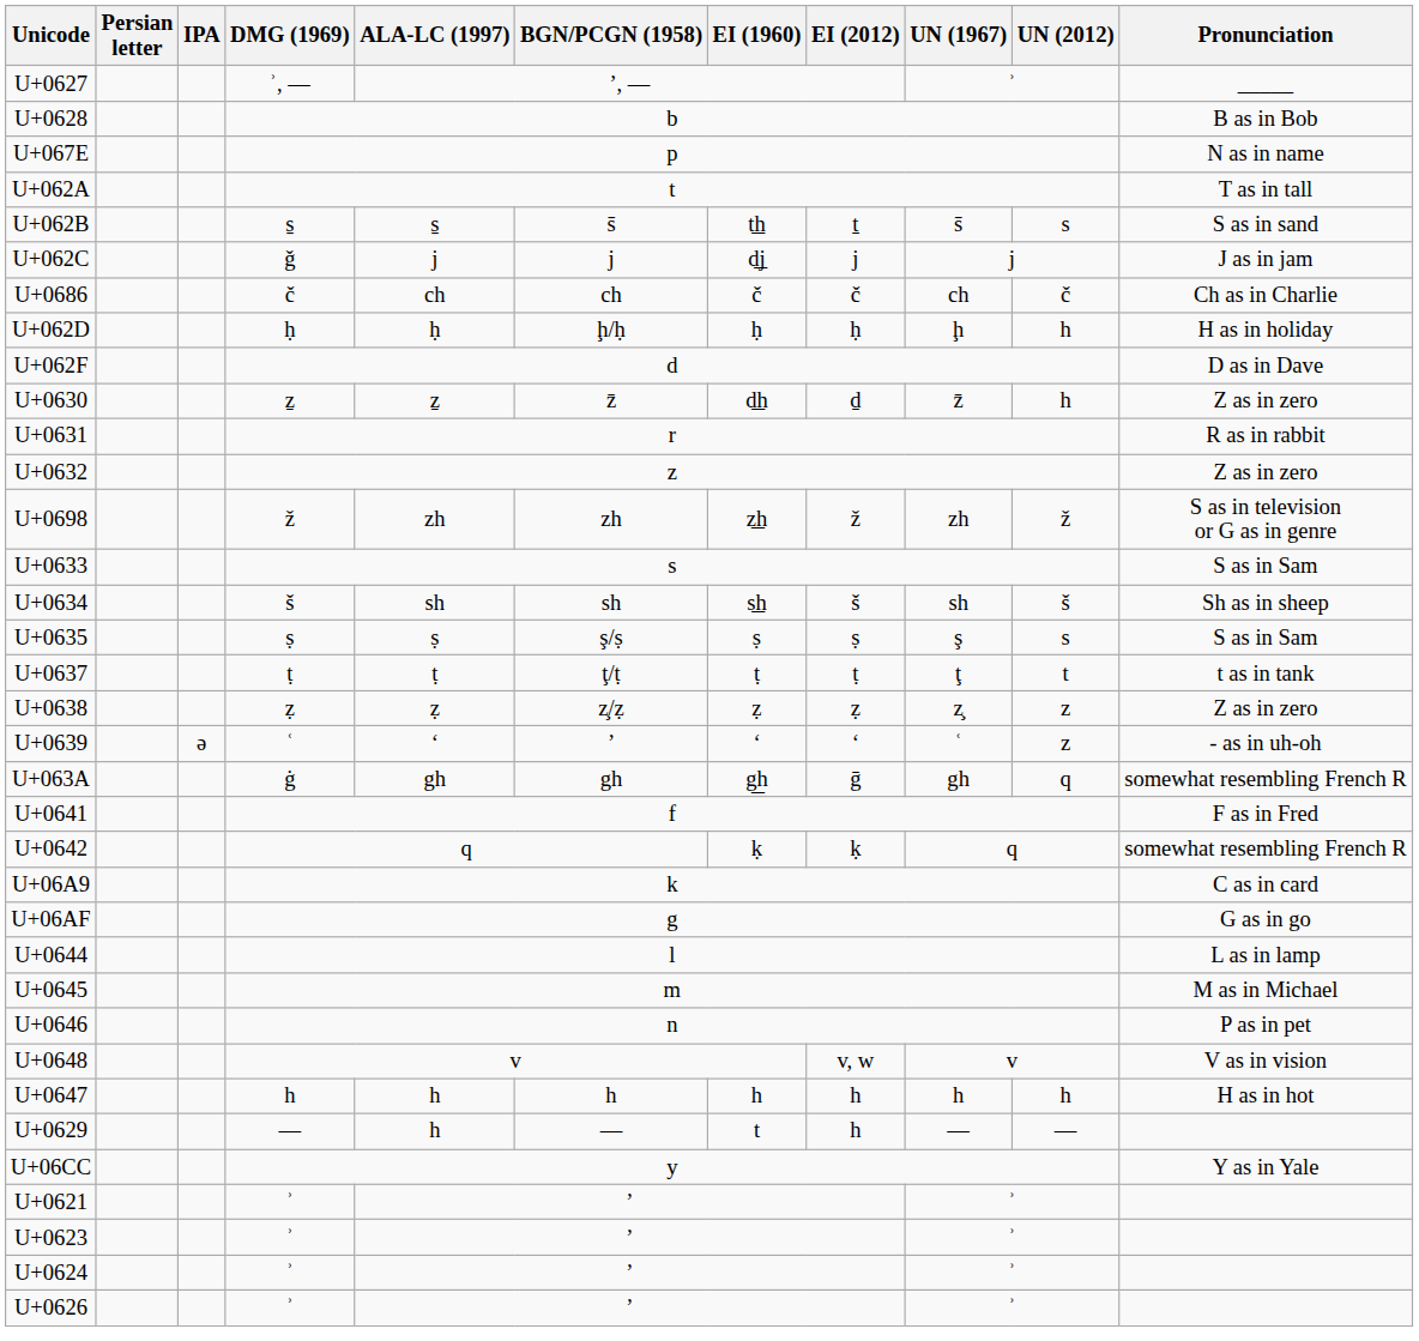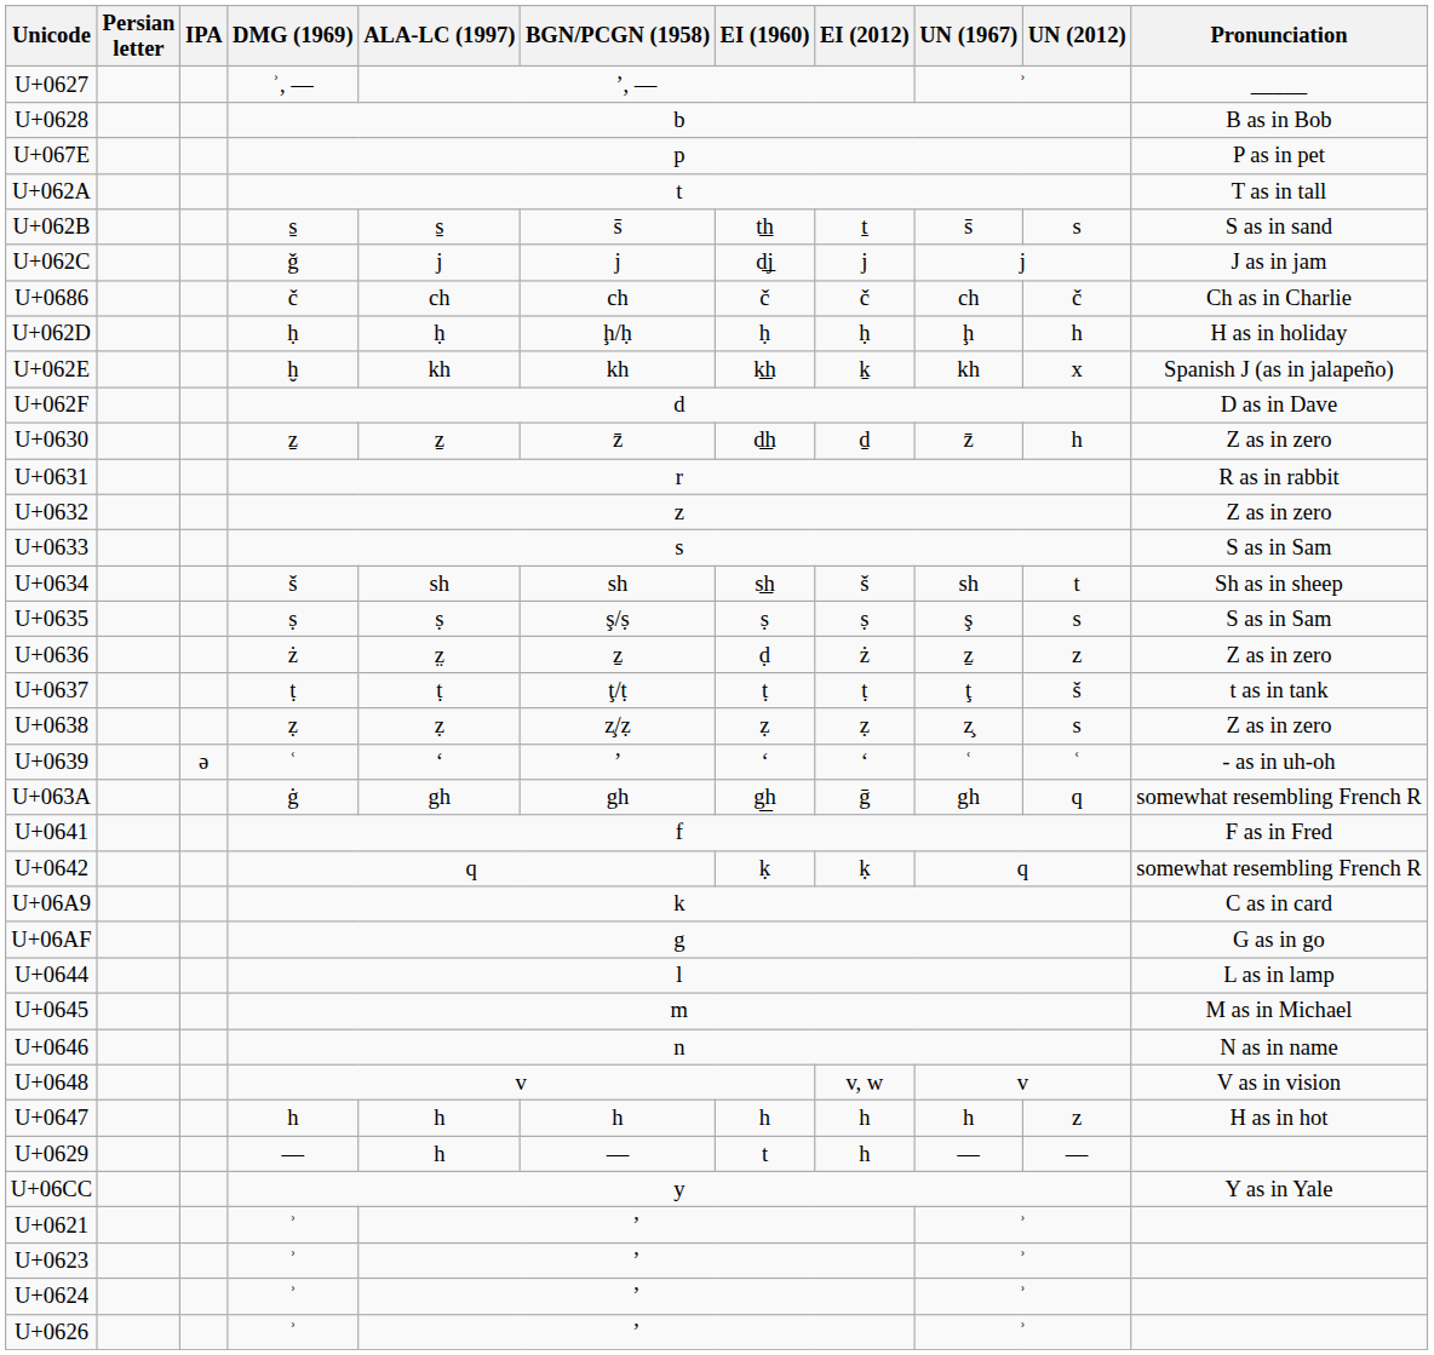U+067E | Pronunciation: N as in name -> P as in pet
+ row: U+062E | ḫ | kh | kh | k͟h | ḵ | kh | x | Spanish J (as in jalapeño)
- row: U+0698 | ž | zh | zh | z͟h | ž | zh | ž | S as in television or G as in genre
U+0634 | UN (2012): š -> t
+ row: U+0636 | ż | z̤ | ẕ | ḍ | ż | ẕ | z | Z as in zero
U+0637 | UN (2012): t -> š
U+0638 | UN (2012): z -> s
U+0639 | UN (2012): z -> ʿ
U+0646 | Pronunciation: P as in pet -> N as in name
U+0647 | UN (2012): h -> z
